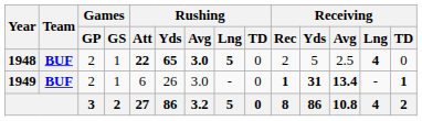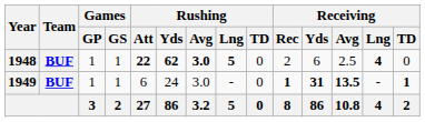1948 | Games / GP: 2 -> 1
1948 | Rushing / Yds: 65 -> 62
1948 | Receiving / Yds: 5 -> 6
1949 | Games / GP: 2 -> 1
1949 | Rushing / Yds: 26 -> 24
1949 | Receiving / Avg: 13.4 -> 13.5
